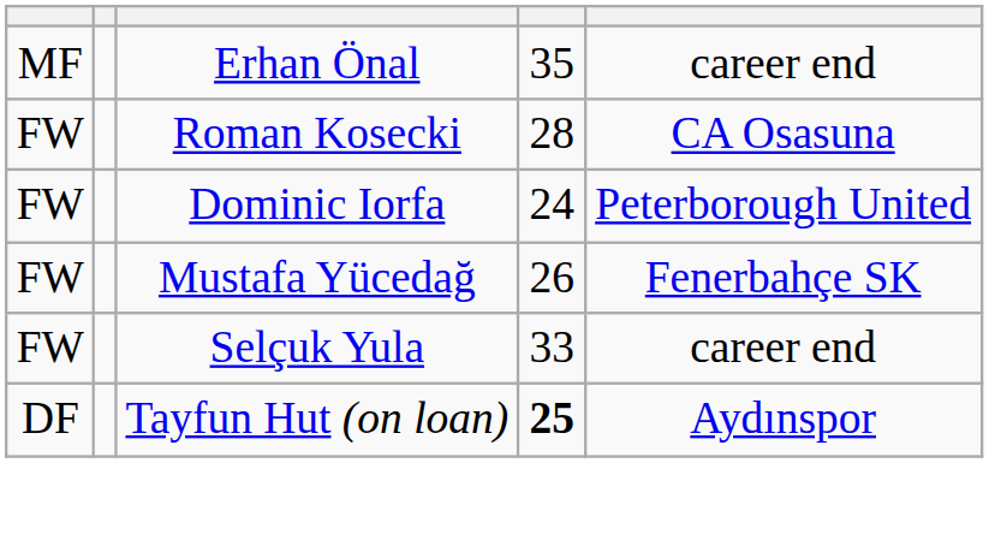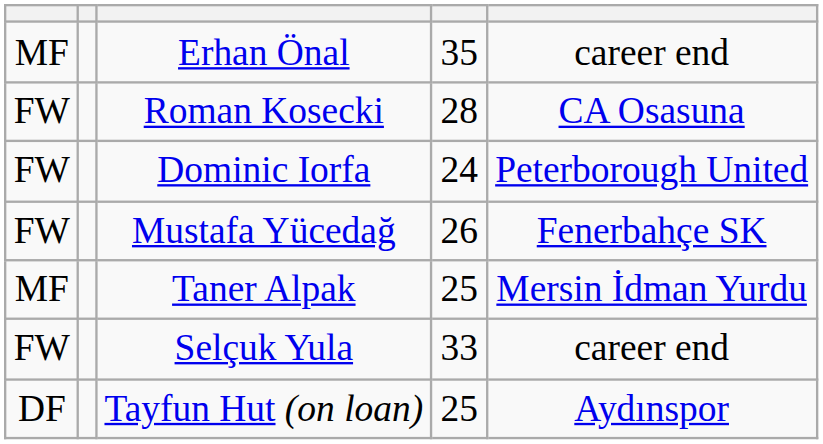+ row: MF | Taner Alpak | 25 | Mersin İdman Yurdu
Tayfun Hut (on loan) | column 4: bold -> normal
